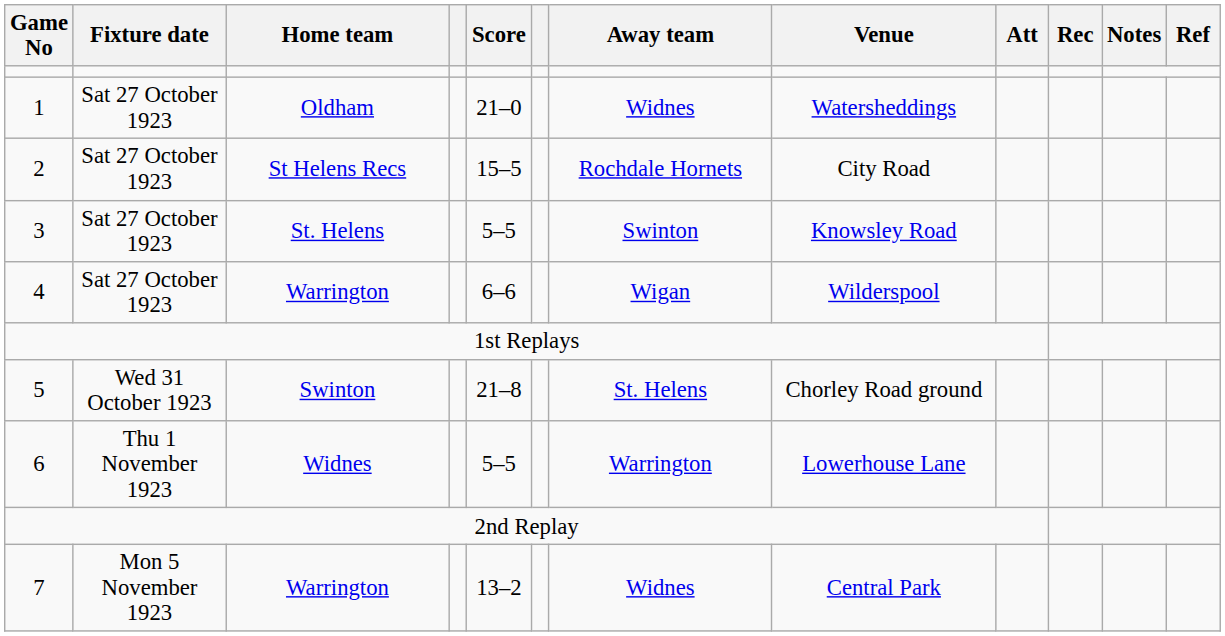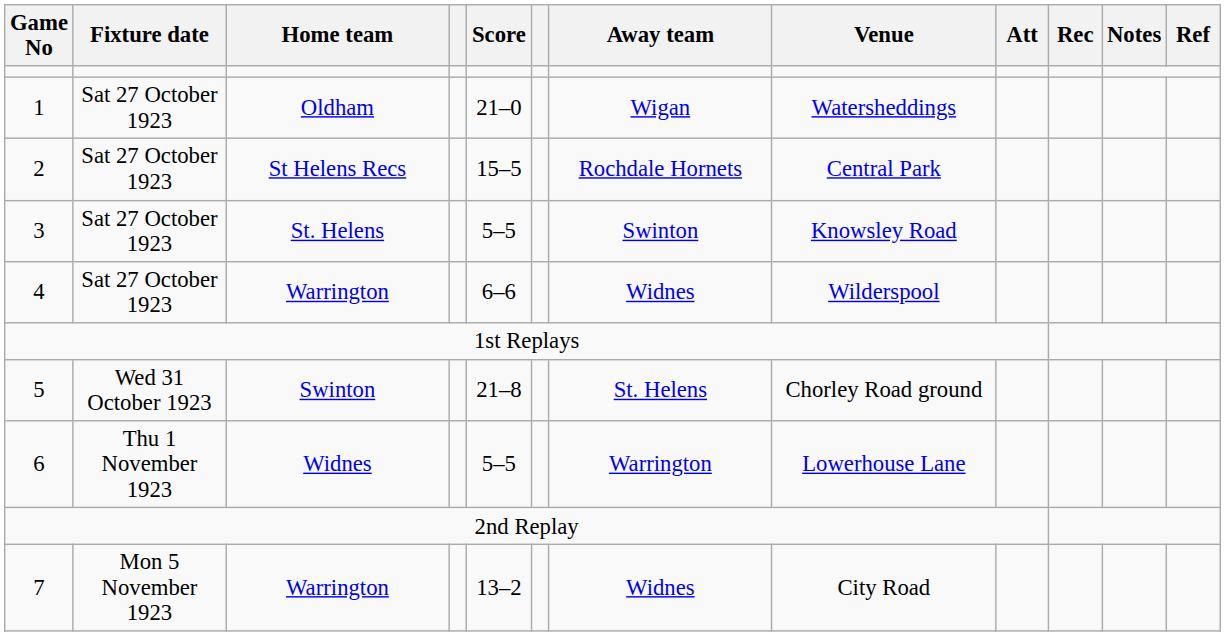Oldham | Away team: Widnes -> Wigan
St Helens Recs | Venue: City Road -> Central Park
4 / Warrington | Away team: Wigan -> Widnes
7 / Warrington | Venue: Central Park -> City Road
